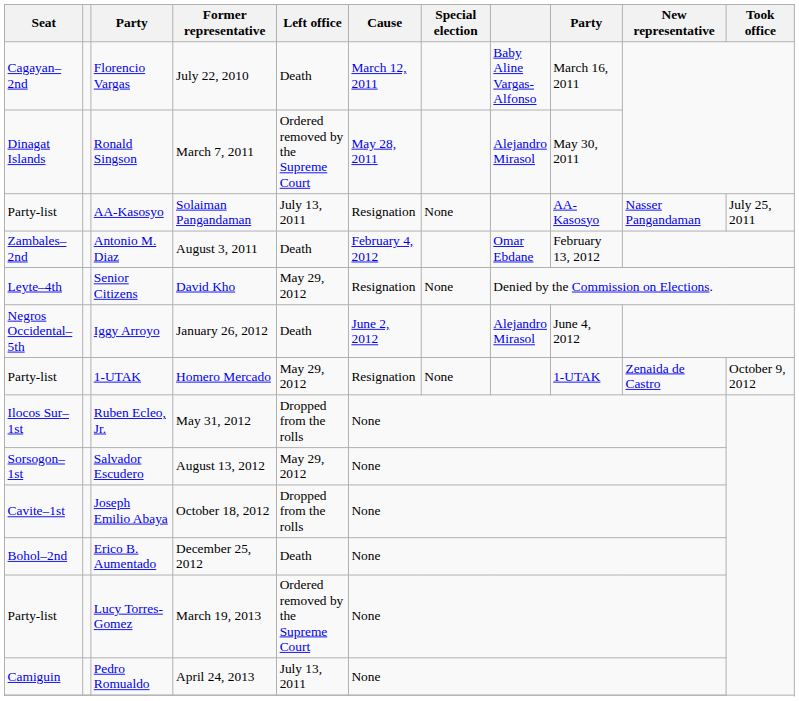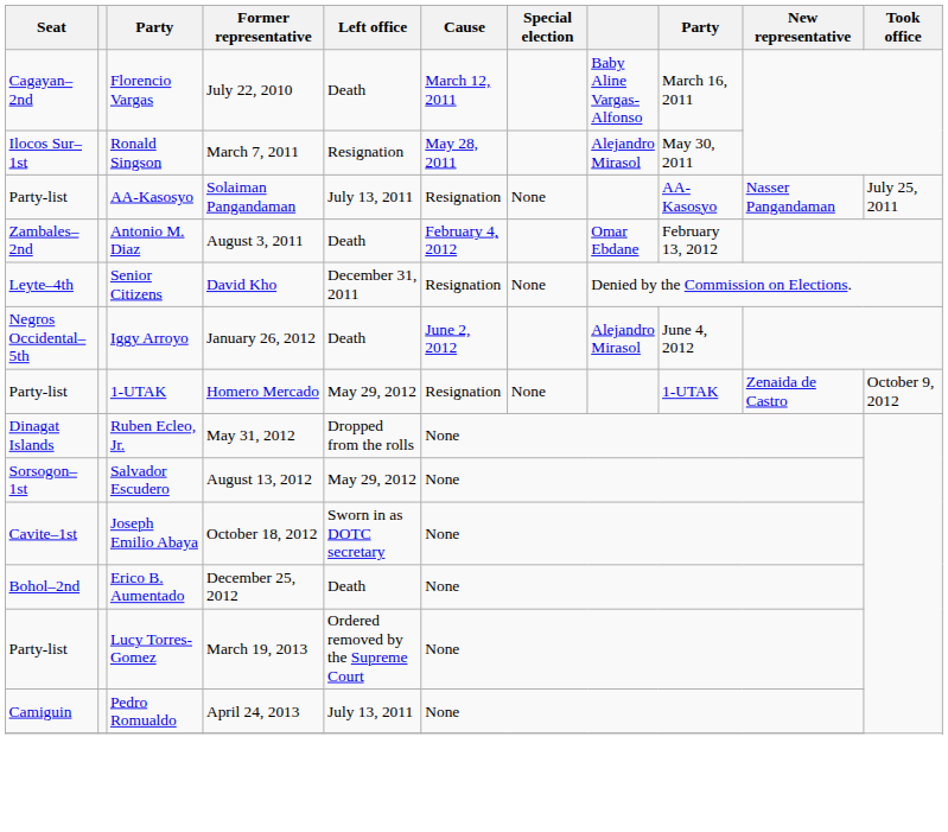Ronald Singson | Seat: Dinagat Islands -> Ilocos Sur–1st
Ronald Singson | Left office: Ordered removed by the Supreme Court -> Resignation
Senior Citizens | Left office: May 29, 2012 -> December 31, 2011
Ruben Ecleo, Jr. | Seat: Ilocos Sur–1st -> Dinagat Islands
Joseph Emilio Abaya | Left office: Dropped from the rolls -> Sworn in as DOTC secretary
